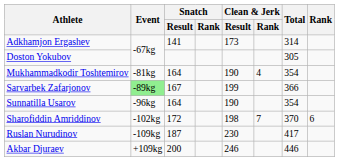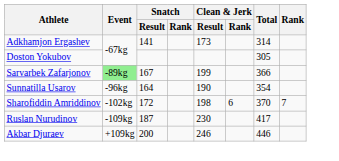- row: Mukhammadkodir Toshtemirov | -81kg | 164 | 190 | 4 | 354
Sharofiddin Amriddinov | Clean & Jerk / Rank: 7 -> 6
Sharofiddin Amriddinov | Rank: 6 -> 7
